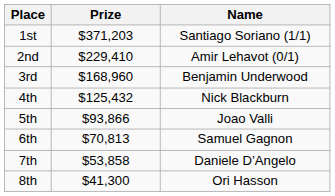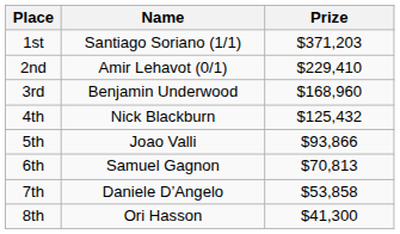columns swapped: Name <-> Prize
